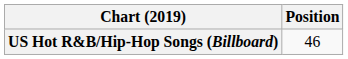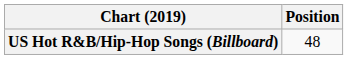US Hot R&B/Hip-Hop Songs (Billboard) | Position: 46 -> 48
